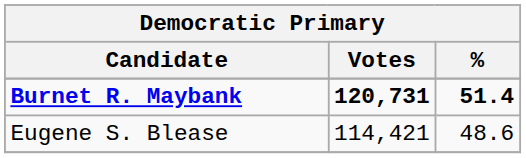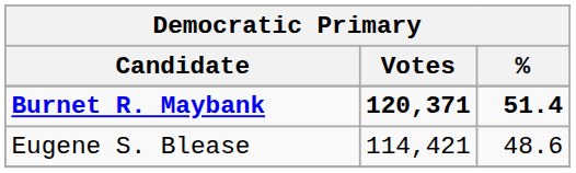Burnet R. Maybank | Votes: 120,731 -> 120,371
